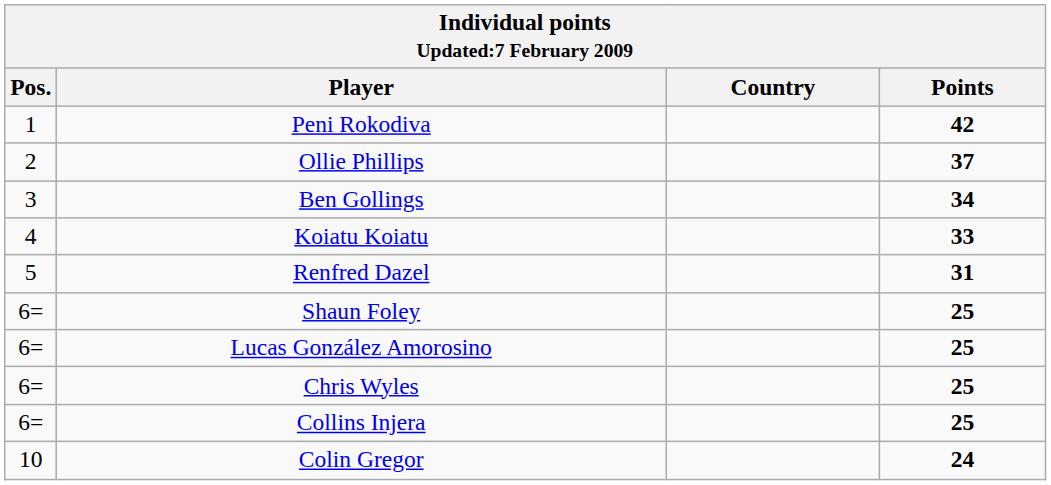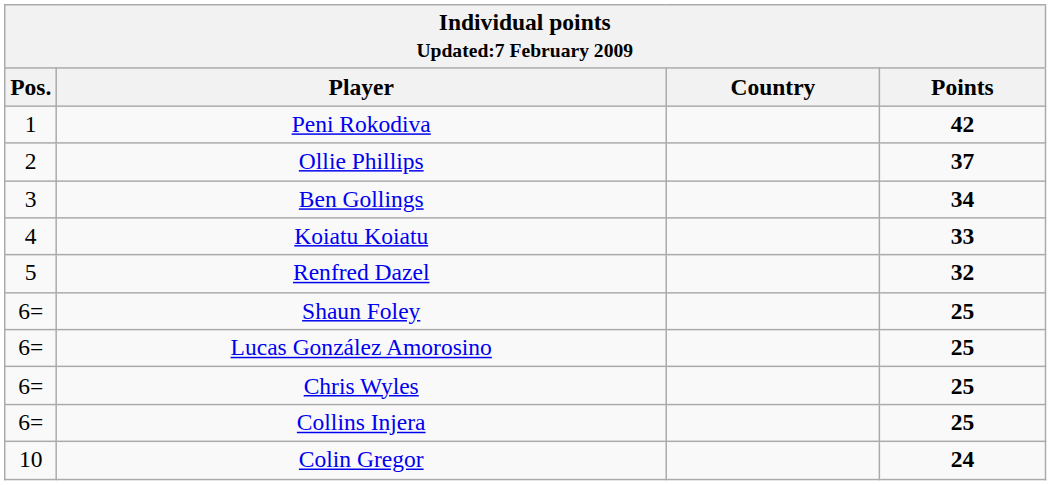Renfred Dazel | Points: 31 -> 32
